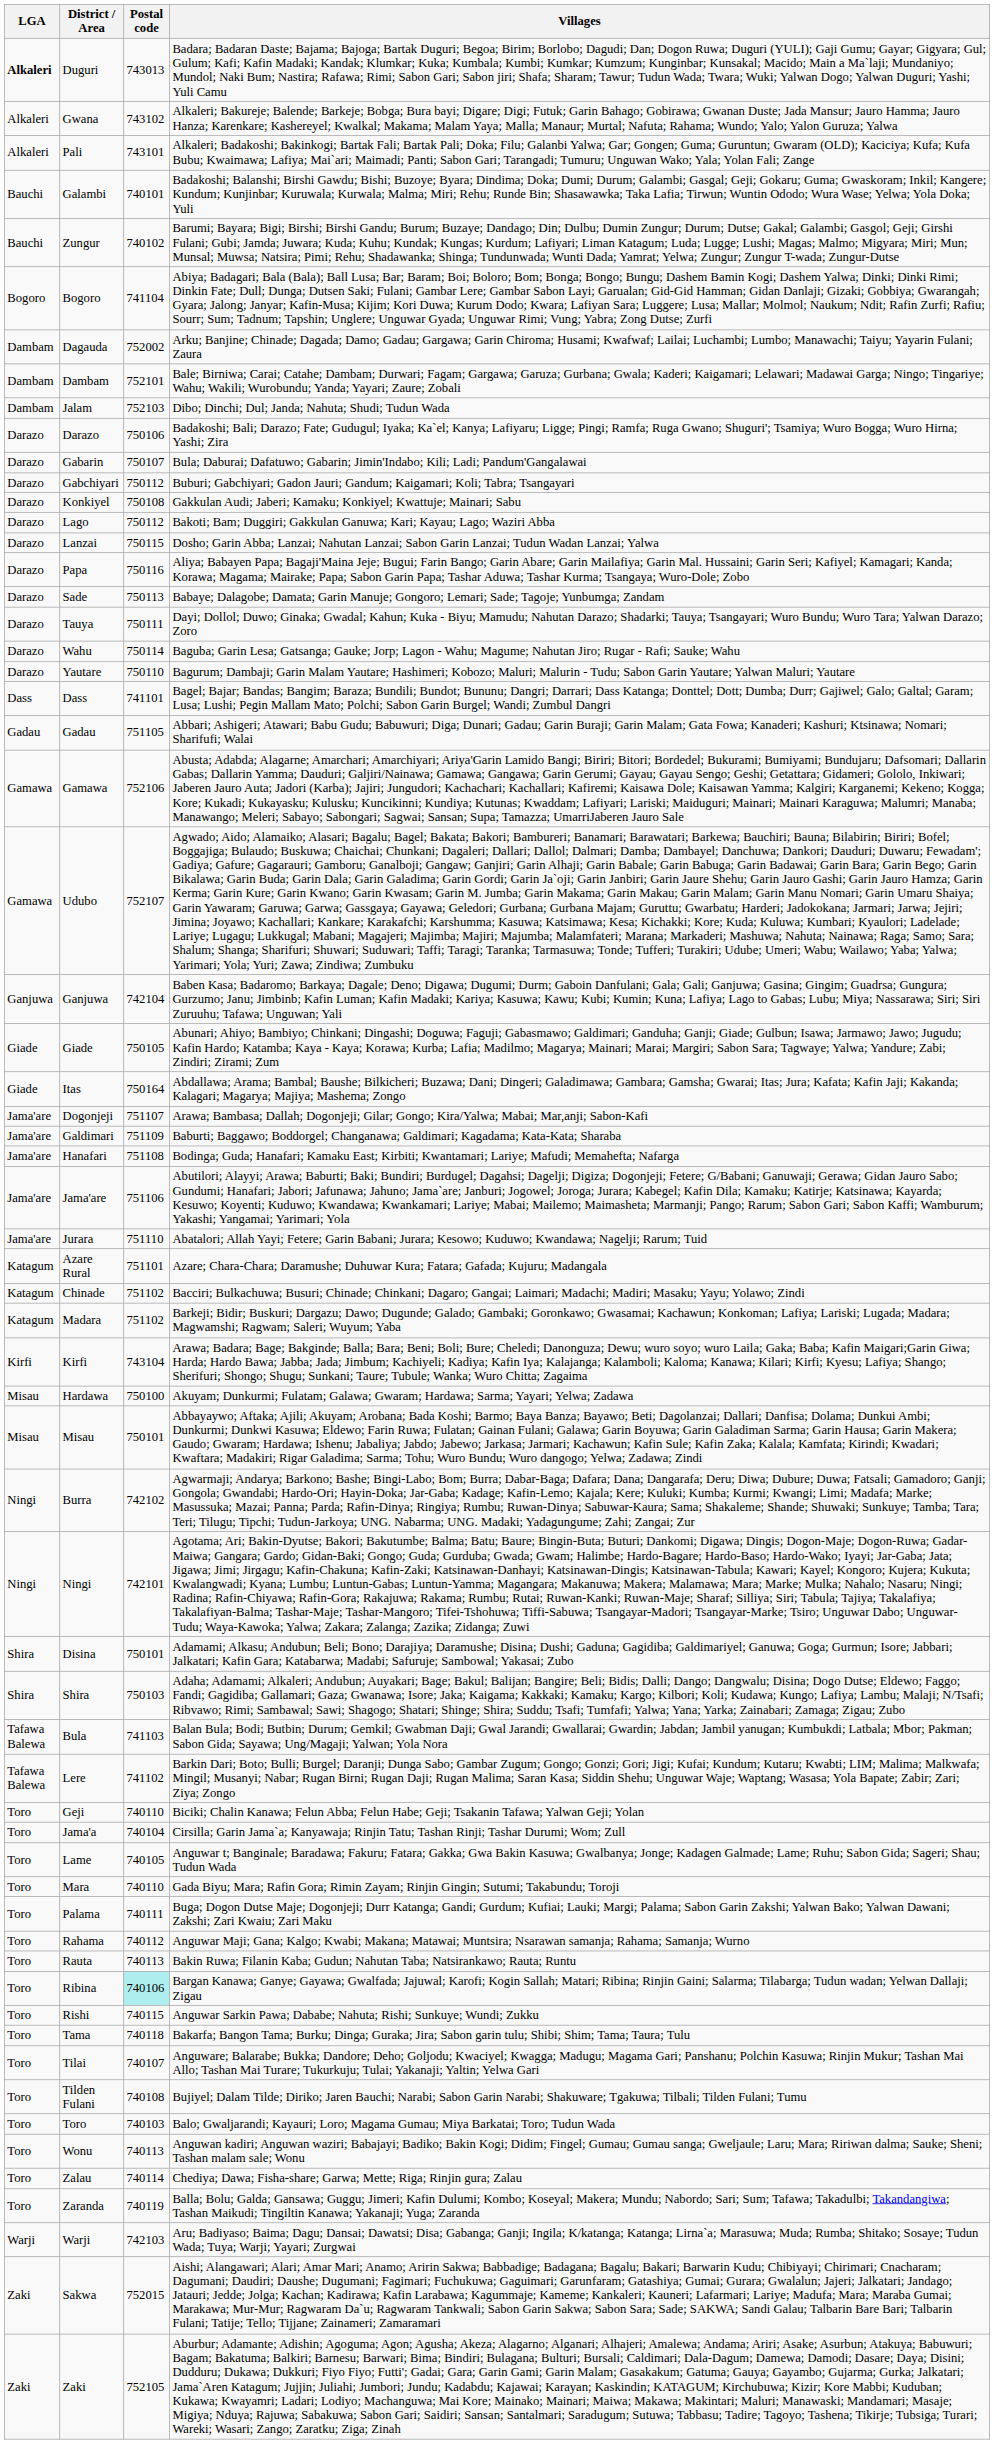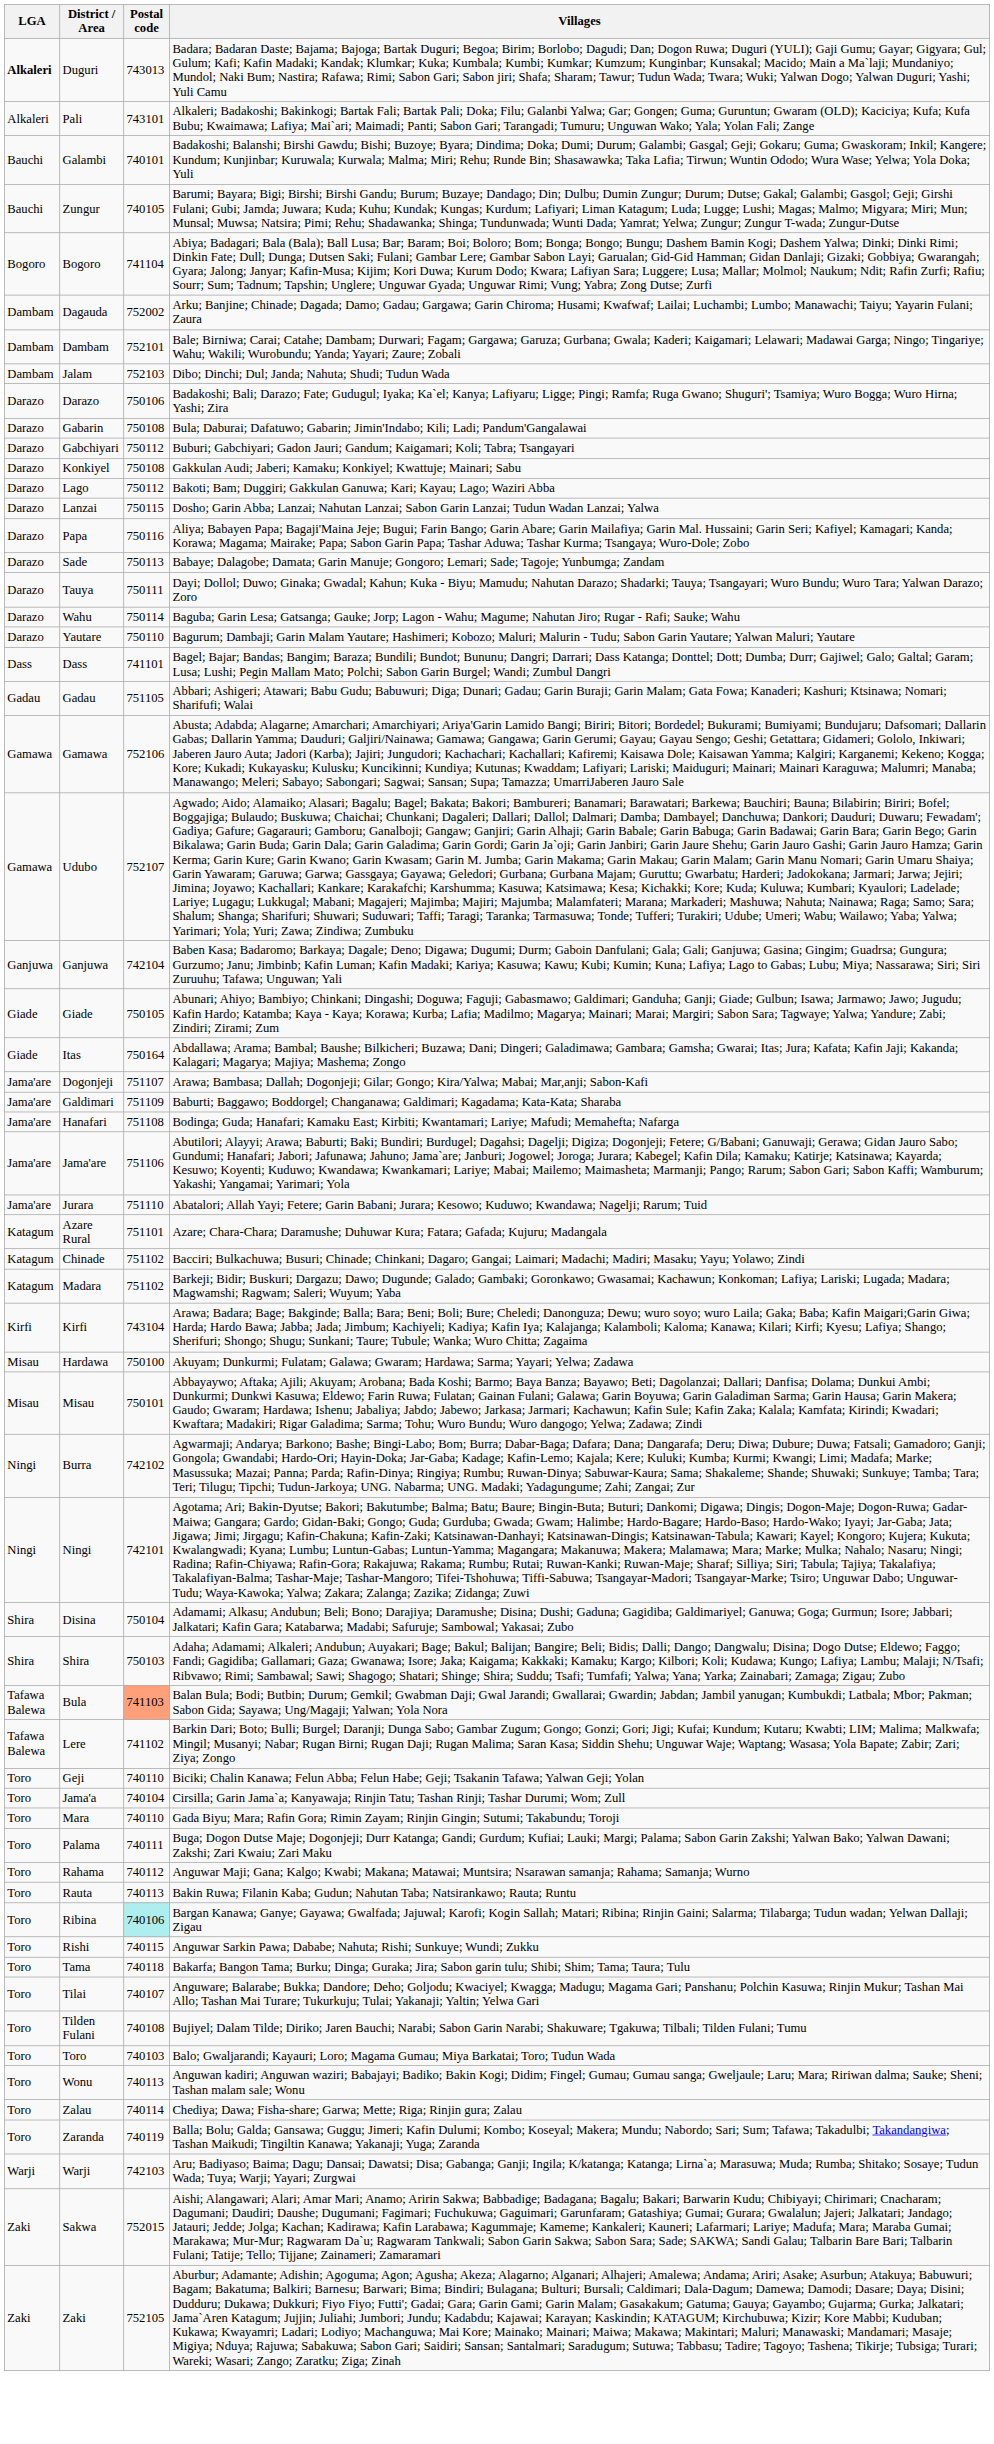- row: Alkaleri | Gwana | 743102 | Alkaleri; Bakureje; Balende; Barkeje; Bobga; Bura bayi; Digare; Digi; Futuk; Garin Bahago; Gobirawa; Gwanan Duste; Jada Mansur; Jauro Hamma; Jauro Hanza; Karenkare; Kashereyel; Kwalkal; Makama; Malam Yaya; Malla; Manaur; Murtal; Nafuta; Rahama; Wundo; Yalo; Yalon Guruza; Yalwa
Zungur | Postal code: 740102 -> 740105
Gabarin | Postal code: 750107 -> 750108
Disina | Postal code: 750101 -> 750104
Bula | Postal code: no background -> lightsalmon background
- row: Toro | Lame | 740105 | Anguwar t; Banginale; Baradawa; Fakuru; Fatara; Gakka; Gwa Bakin Kasuwa; Gwalbanya; Jonge; Kadagen Galmade; Lame; Ruhu; Sabon Gida; Sageri; Shau; Tudun Wada
